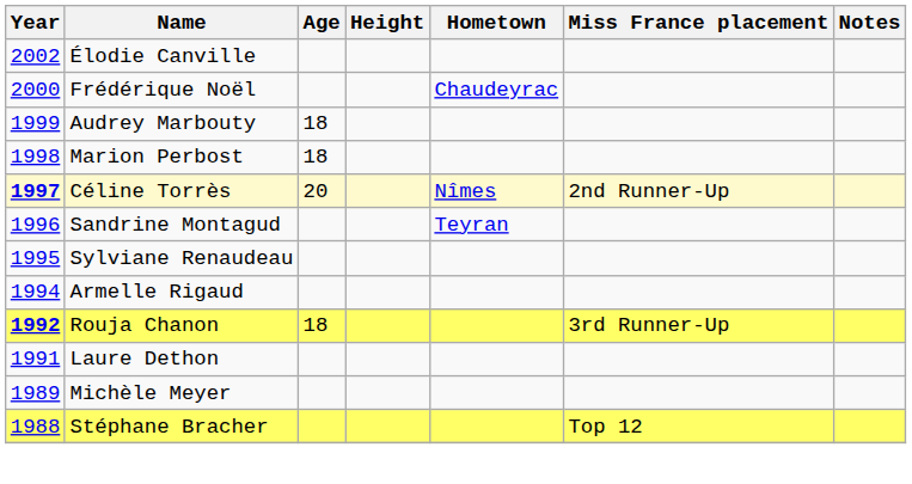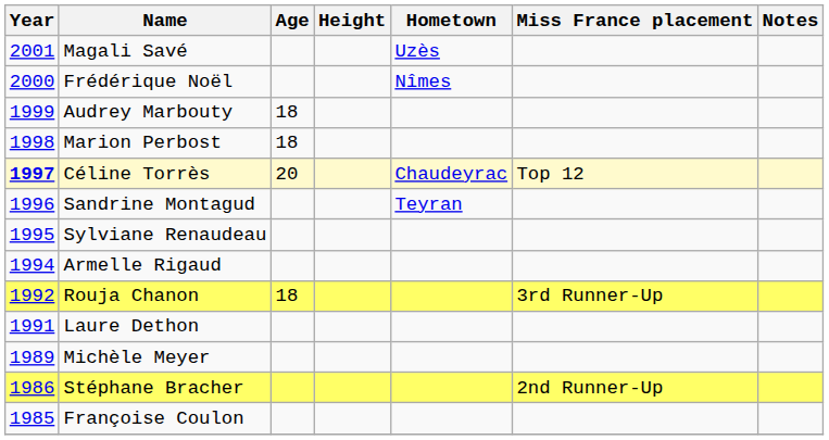- row: 2002 | Élodie Canville
+ row: 2001 | Magali Savé | Uzès
Frédérique Noël | Hometown: Chaudeyrac -> Nîmes
Céline Torrès | Hometown: Nîmes -> Chaudeyrac
Céline Torrès | Miss France placement: 2nd Runner-Up -> Top 12
Rouja Chanon | Year: bold -> normal
Stéphane Bracher | Year: 1988 -> 1986
Stéphane Bracher | Miss France placement: Top 12 -> 2nd Runner-Up
+ row: 1985 | Françoise Coulon
